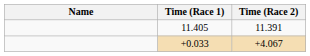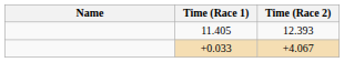11.405 | Time (Race 2): 11.391 -> 12.393
